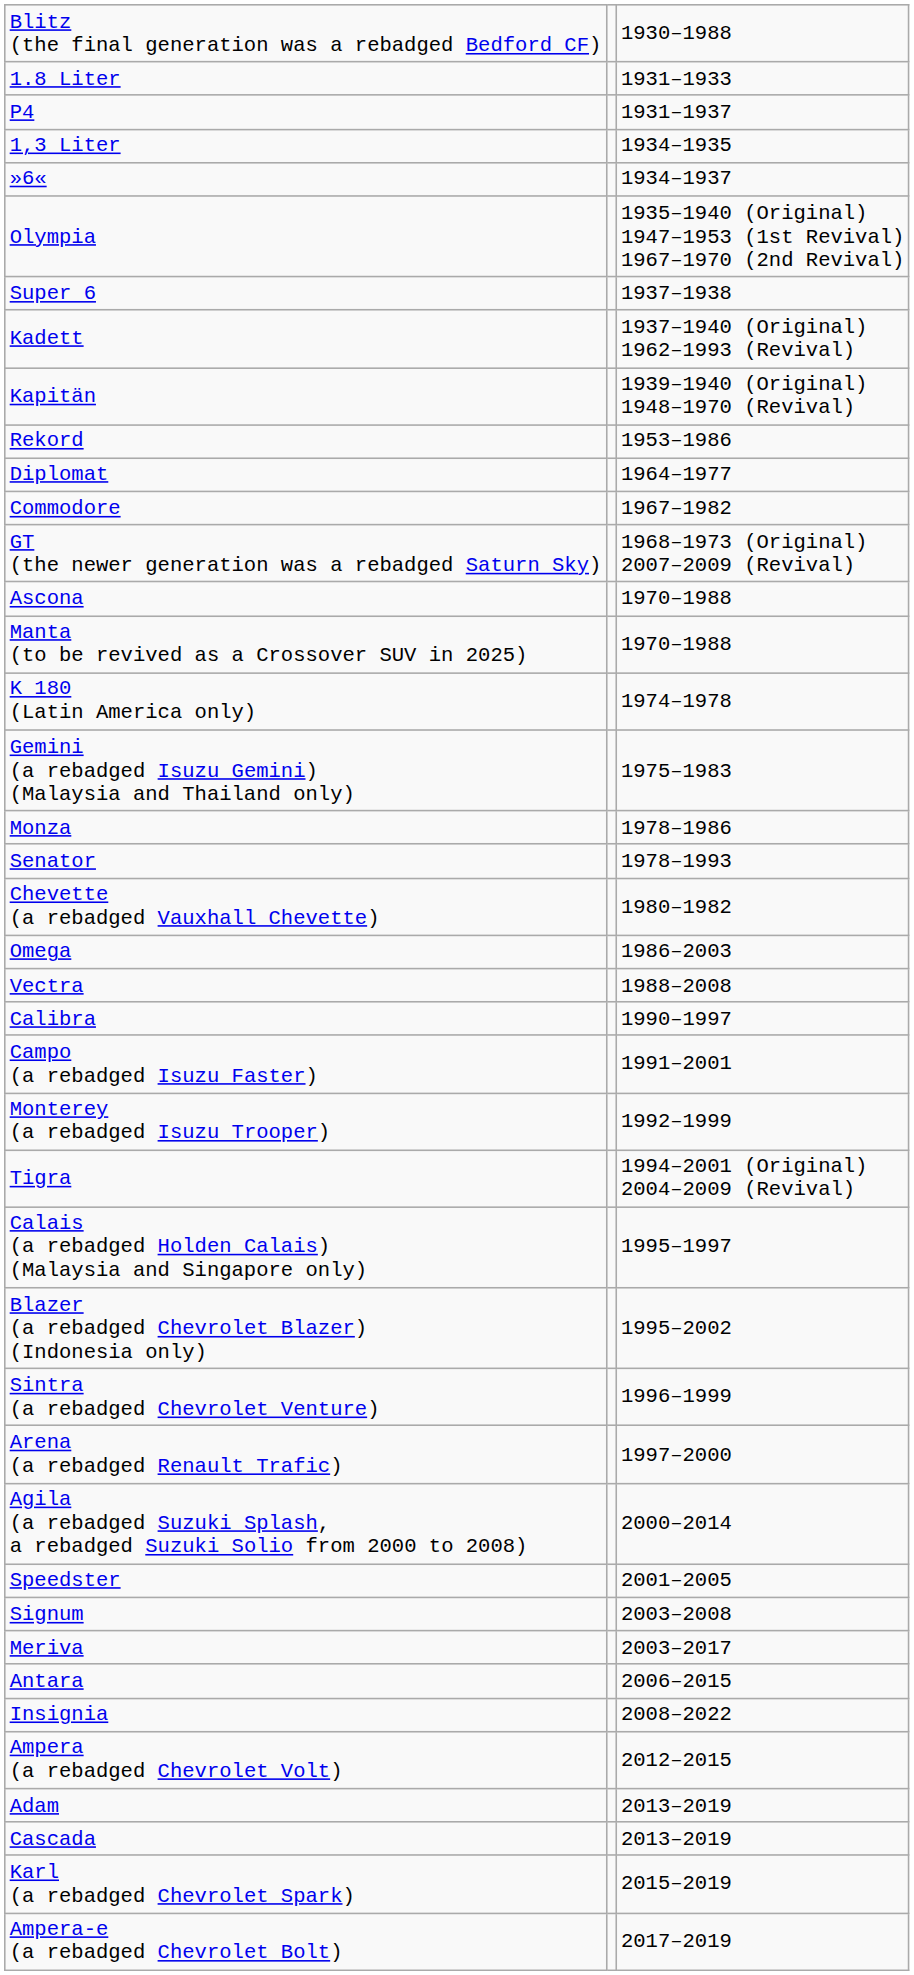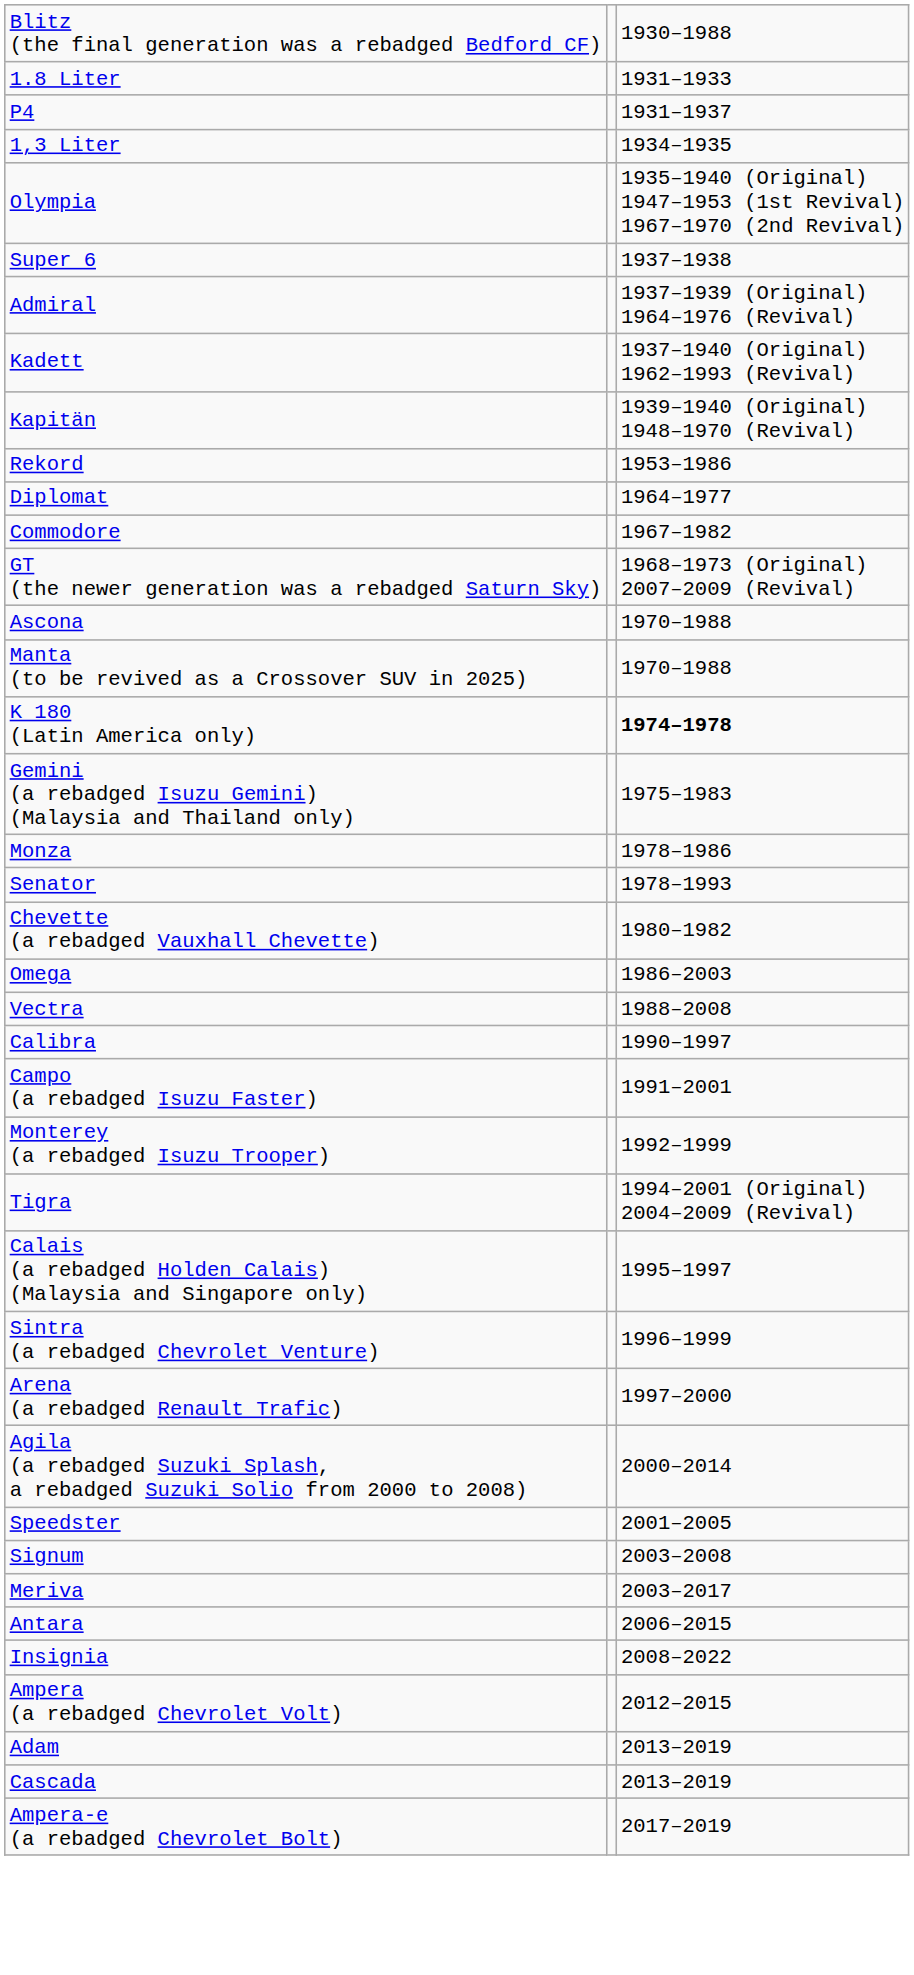- row: »6« | 1934–1937
+ row: Admiral | 1937–1939 (Original) 1964–1976 (Revival)
K 180 (Latin America only) | column 3: normal -> bold
- row: Blazer (a rebadged Chevrolet Blazer) (Indonesia only) | 1995–2002
- row: Karl (a rebadged Chevrolet Spark) | 2015–2019
